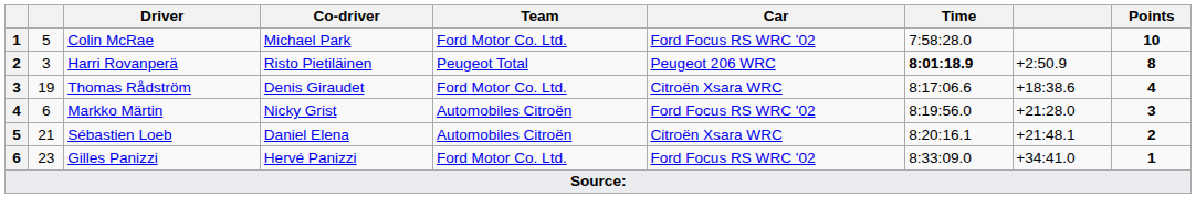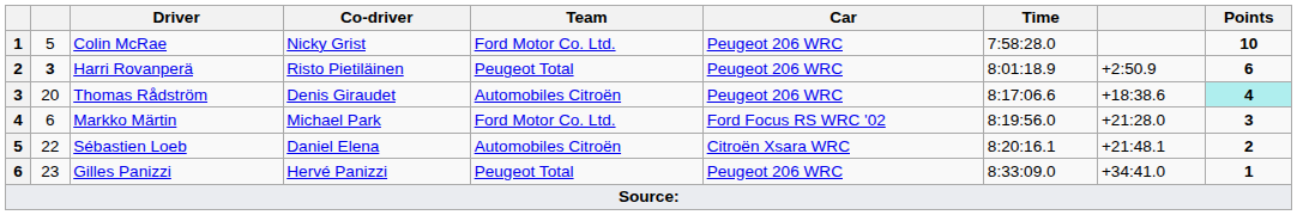Colin McRae | Co-driver: Michael Park -> Nicky Grist
Colin McRae | Car: Ford Focus RS WRC '02 -> Peugeot 206 WRC
Harri Rovanperä | column 2: normal -> bold
Harri Rovanperä | Time: bold -> normal
Harri Rovanperä | Points: 8 -> 6
Thomas Rådström | column 2: 19 -> 20
Thomas Rådström | Team: Ford Motor Co. Ltd. -> Automobiles Citroën
Thomas Rådström | Car: Citroën Xsara WRC -> Peugeot 206 WRC
Thomas Rådström | Points: no background -> paleturquoise background
Markko Märtin | Co-driver: Nicky Grist -> Michael Park
Markko Märtin | Team: Automobiles Citroën -> Ford Motor Co. Ltd.
Sébastien Loeb | column 2: 21 -> 22
Gilles Panizzi | Team: Ford Motor Co. Ltd. -> Peugeot Total
Gilles Panizzi | Car: Ford Focus RS WRC '02 -> Peugeot 206 WRC
